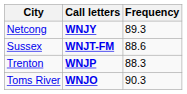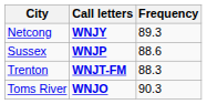Sussex | Call letters: WNJT-FM -> WNJP
Trenton | Call letters: WNJP -> WNJT-FM
